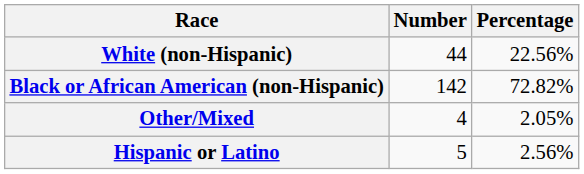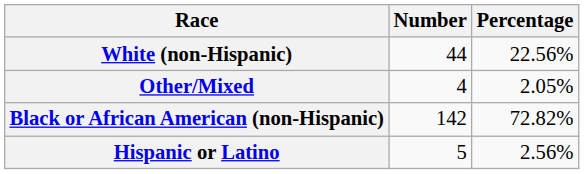rows swapped: Black or African American (non-Hispanic) <-> Other/Mixed
